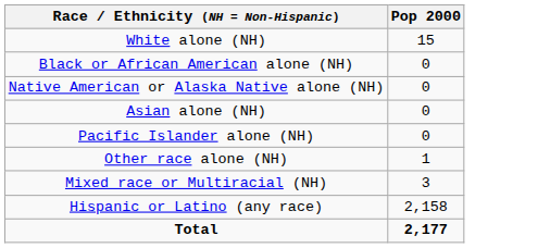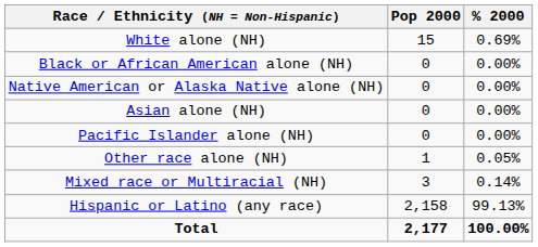+ column: % 2000 | 0.69% | 0.00% | 0.00% | 0.00% | 0.00% | 0.05% | 0.14% | 99.13% | 100.00%
